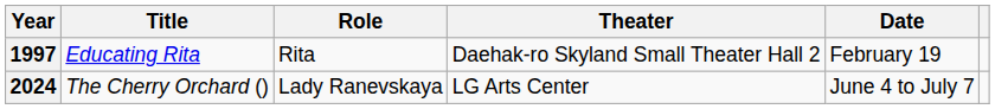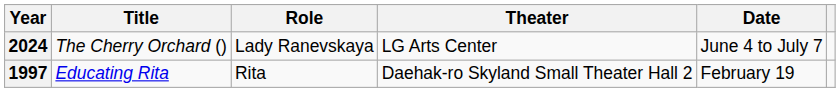rows swapped: 1997 <-> 2024
